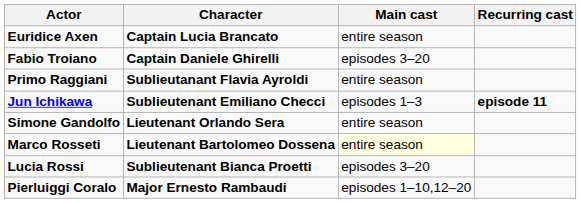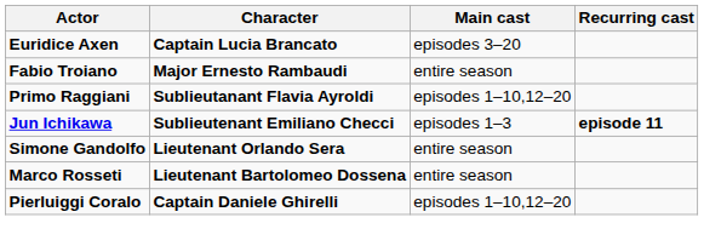Euridice Axen | Main cast: entire season -> episodes 3–20
Fabio Troiano | Character: Captain Daniele Ghirelli -> Major Ernesto Rambaudi
Fabio Troiano | Main cast: episodes 3–20 -> entire season
Primo Raggiani | Main cast: entire season -> episodes 1–10,12–20
Marco Rosseti | Main cast: lightyellow background -> no background
- row: Lucia Rossi | Sublieutenant Bianca Proetti | episodes 3–20
Pierluiggi Coralo | Character: Major Ernesto Rambaudi -> Captain Daniele Ghirelli
